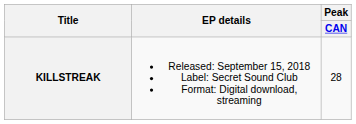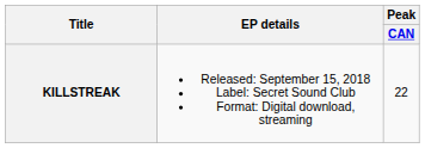KILLSTREAK | Peak / CAN: 28 -> 22
